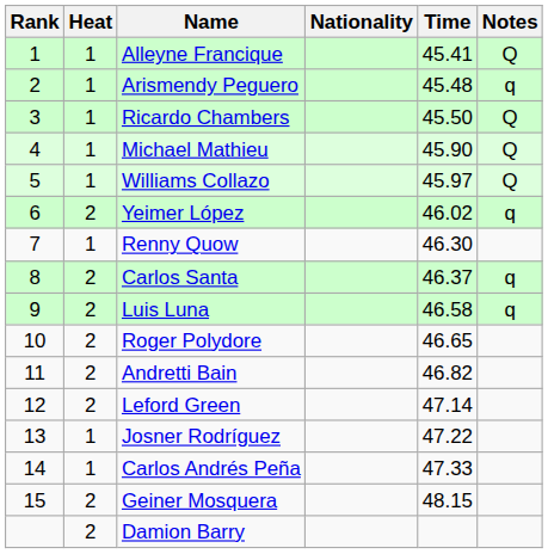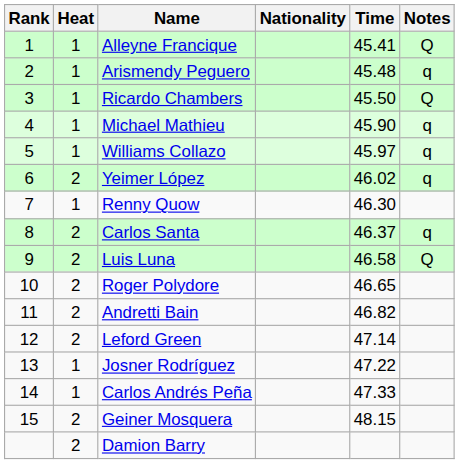Michael Mathieu | Notes: Q -> q
Williams Collazo | Notes: Q -> q
Luis Luna | Notes: q -> Q
